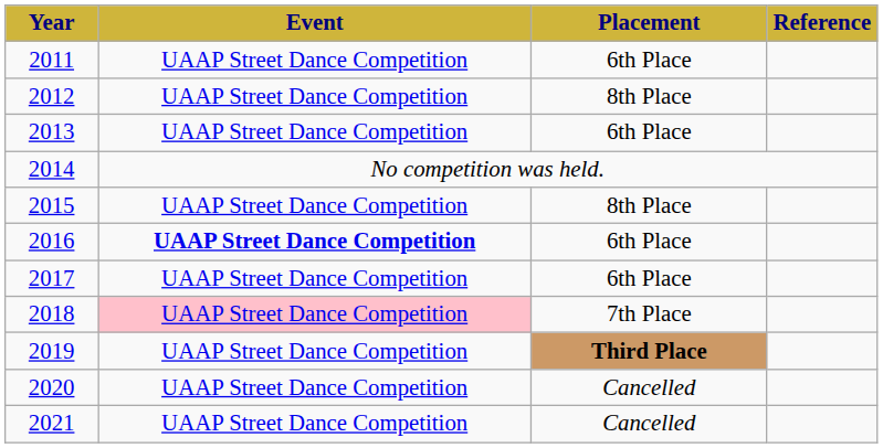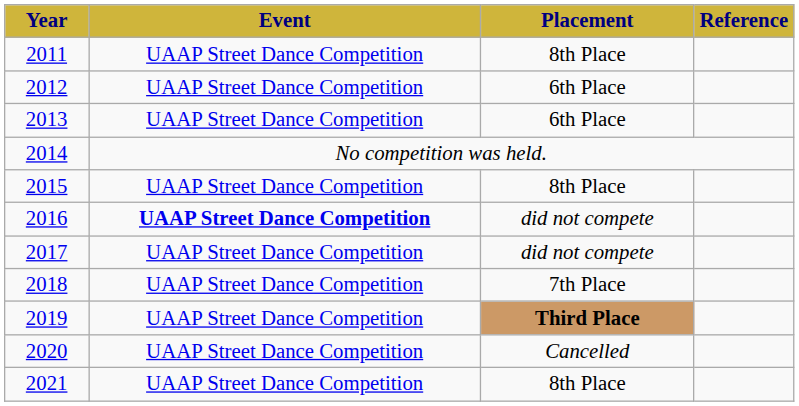2011 | Placement: 6th Place -> 8th Place
2012 | Placement: 8th Place -> 6th Place
2016 | Placement: 6th Place -> did not compete
2017 | Placement: 6th Place -> did not compete
2018 | Event: pink background -> no background
2021 | Placement: Cancelled -> 8th Place
